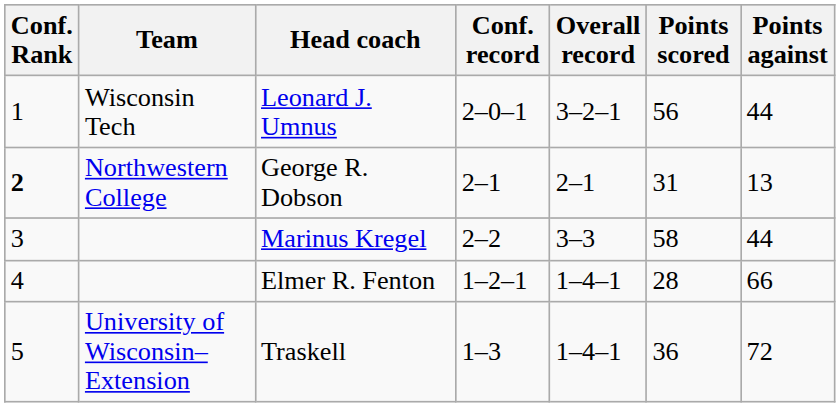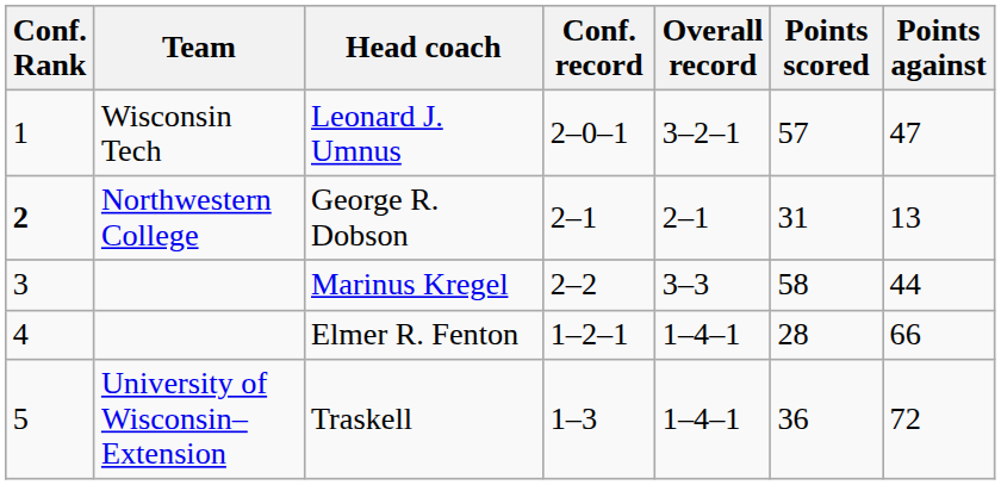Leonard J. Umnus | Points scored: 56 -> 57
Leonard J. Umnus | Points against: 44 -> 47
